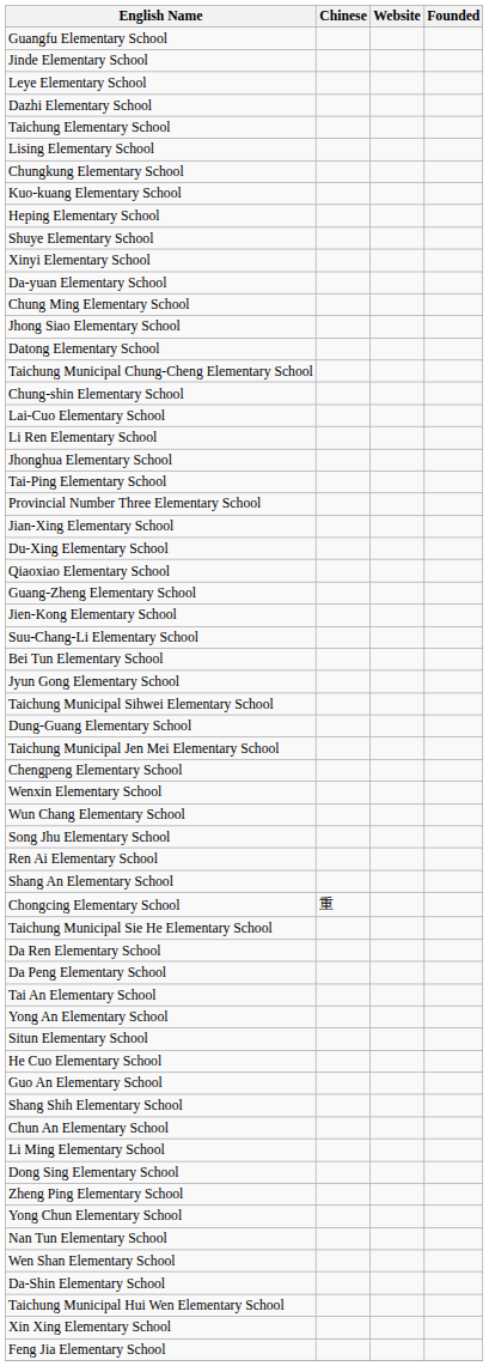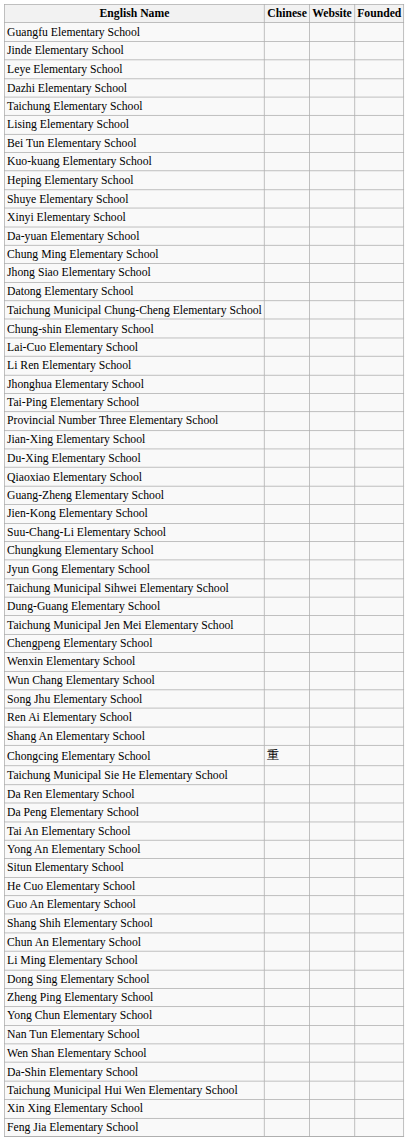rows swapped: Chungkung Elementary School <-> Bei Tun Elementary School
